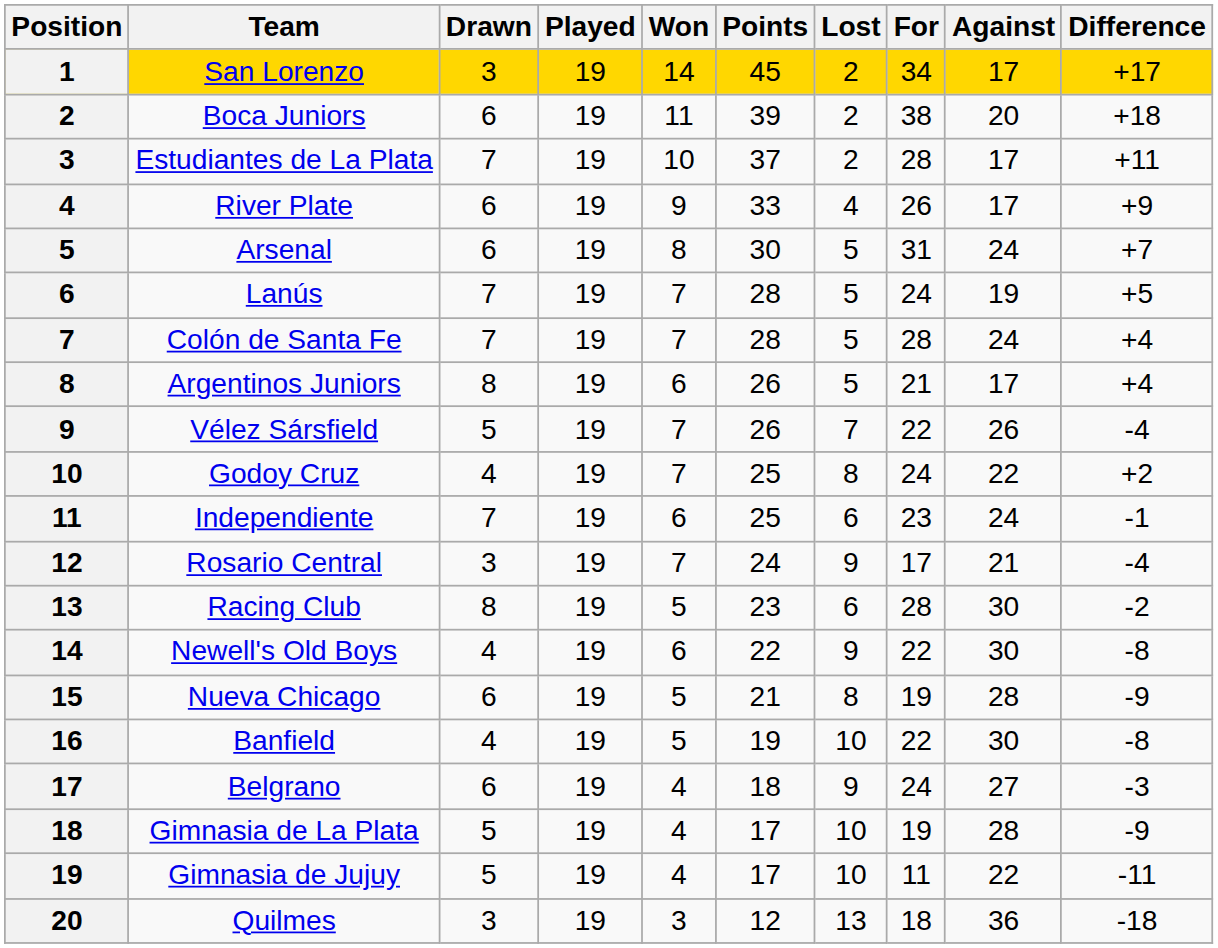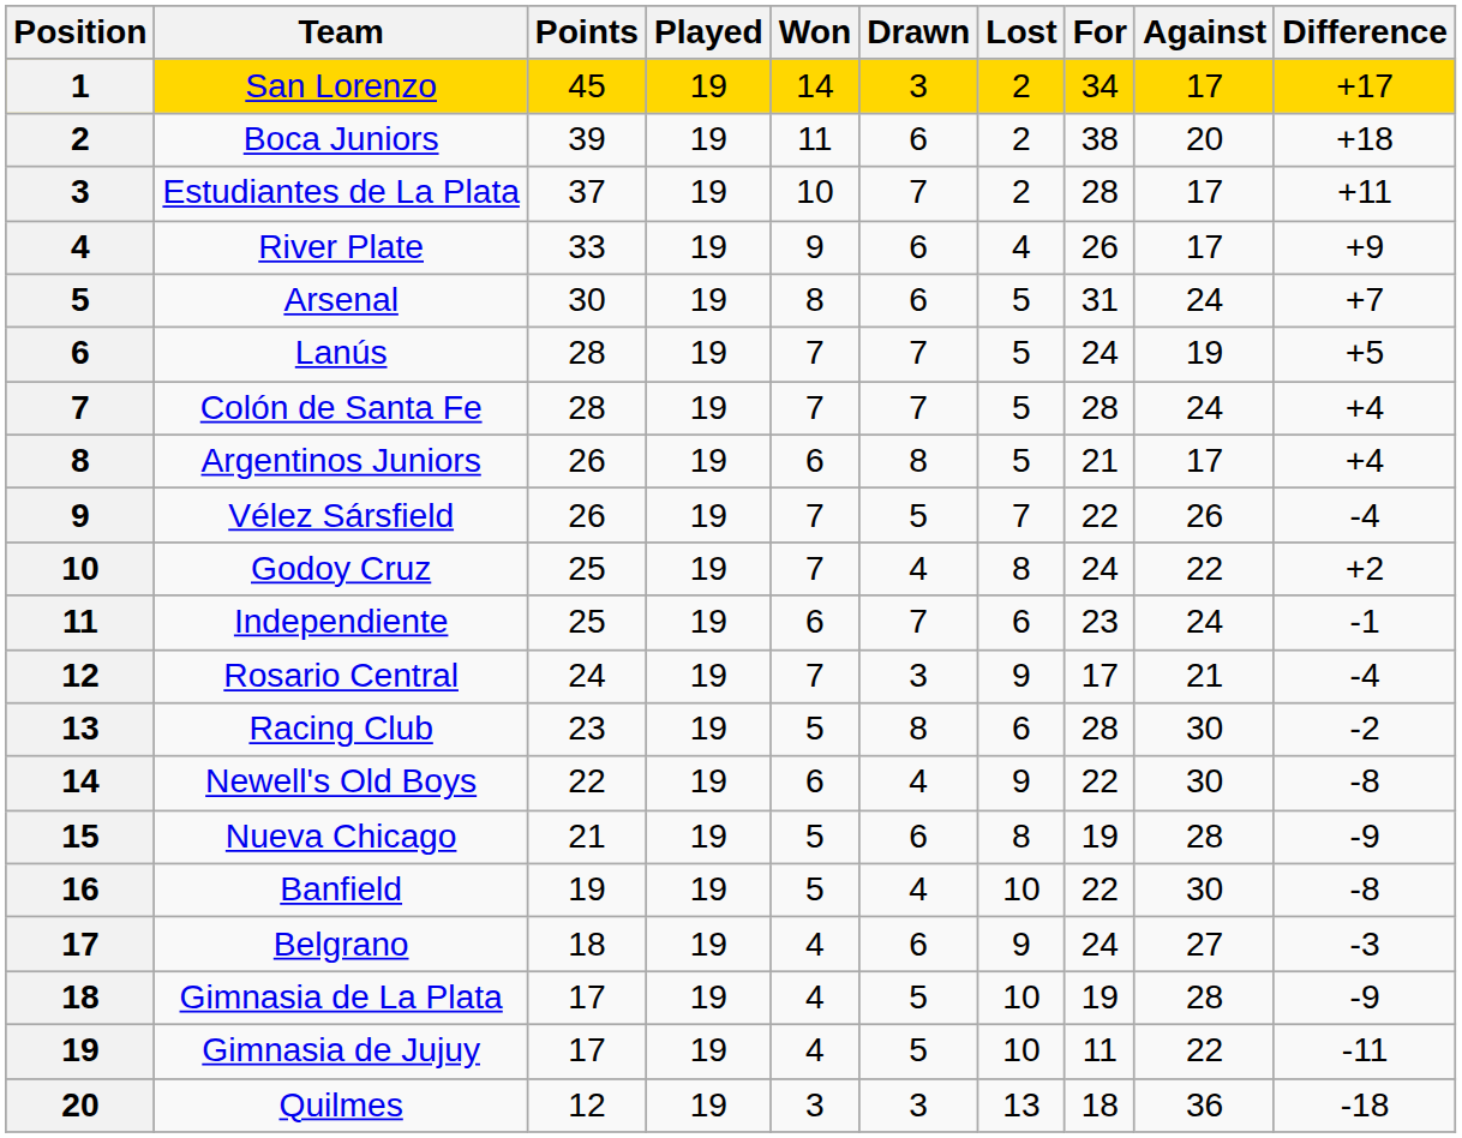columns swapped: Points <-> Drawn
